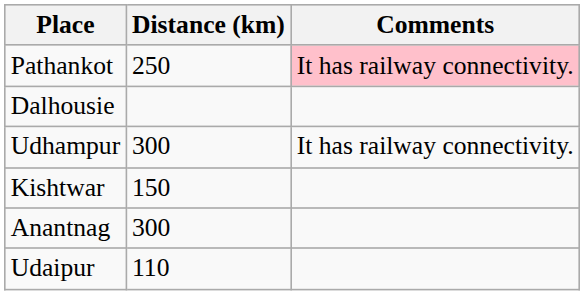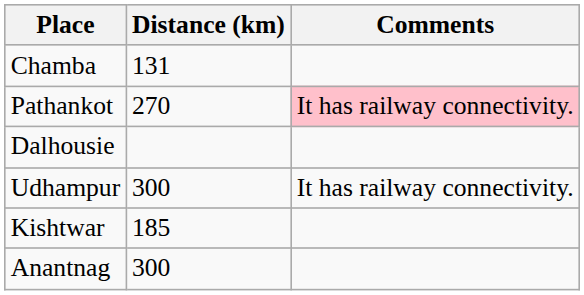+ row: Chamba | 131
Pathankot | Distance (km): 250 -> 270
Kishtwar | Distance (km): 150 -> 185
- row: Udaipur | 110
